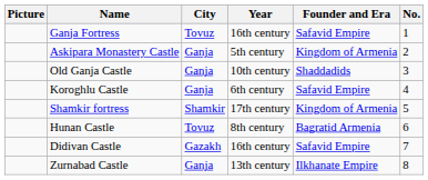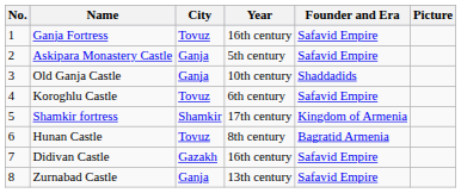columns swapped: No. <-> Picture
Askipara Monastery Castle | Founder and Era: Kingdom of Armenia -> Safavid Empire
Koroghlu Castle | City: Ganja -> Tovuz
Zurnabad Castle | Founder and Era: Ilkhanate Empire -> Safavid Empire
